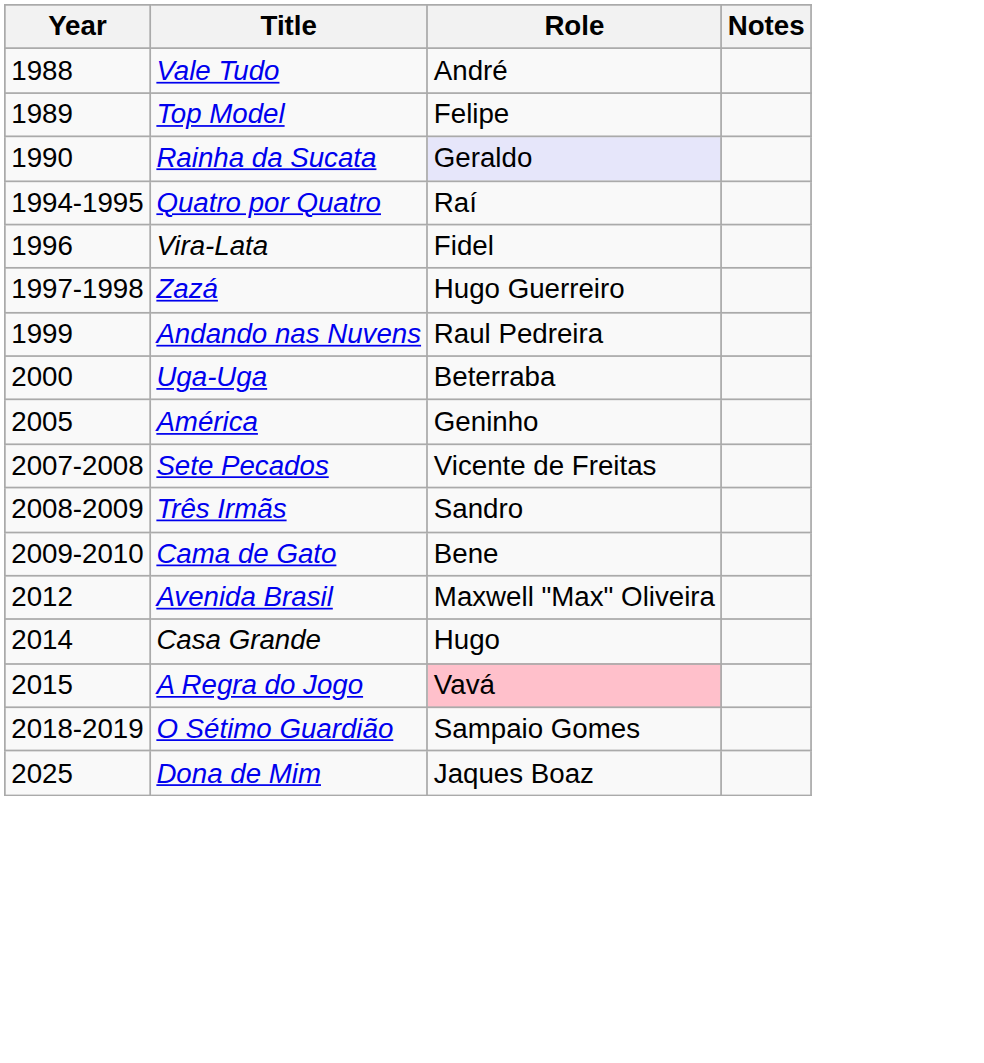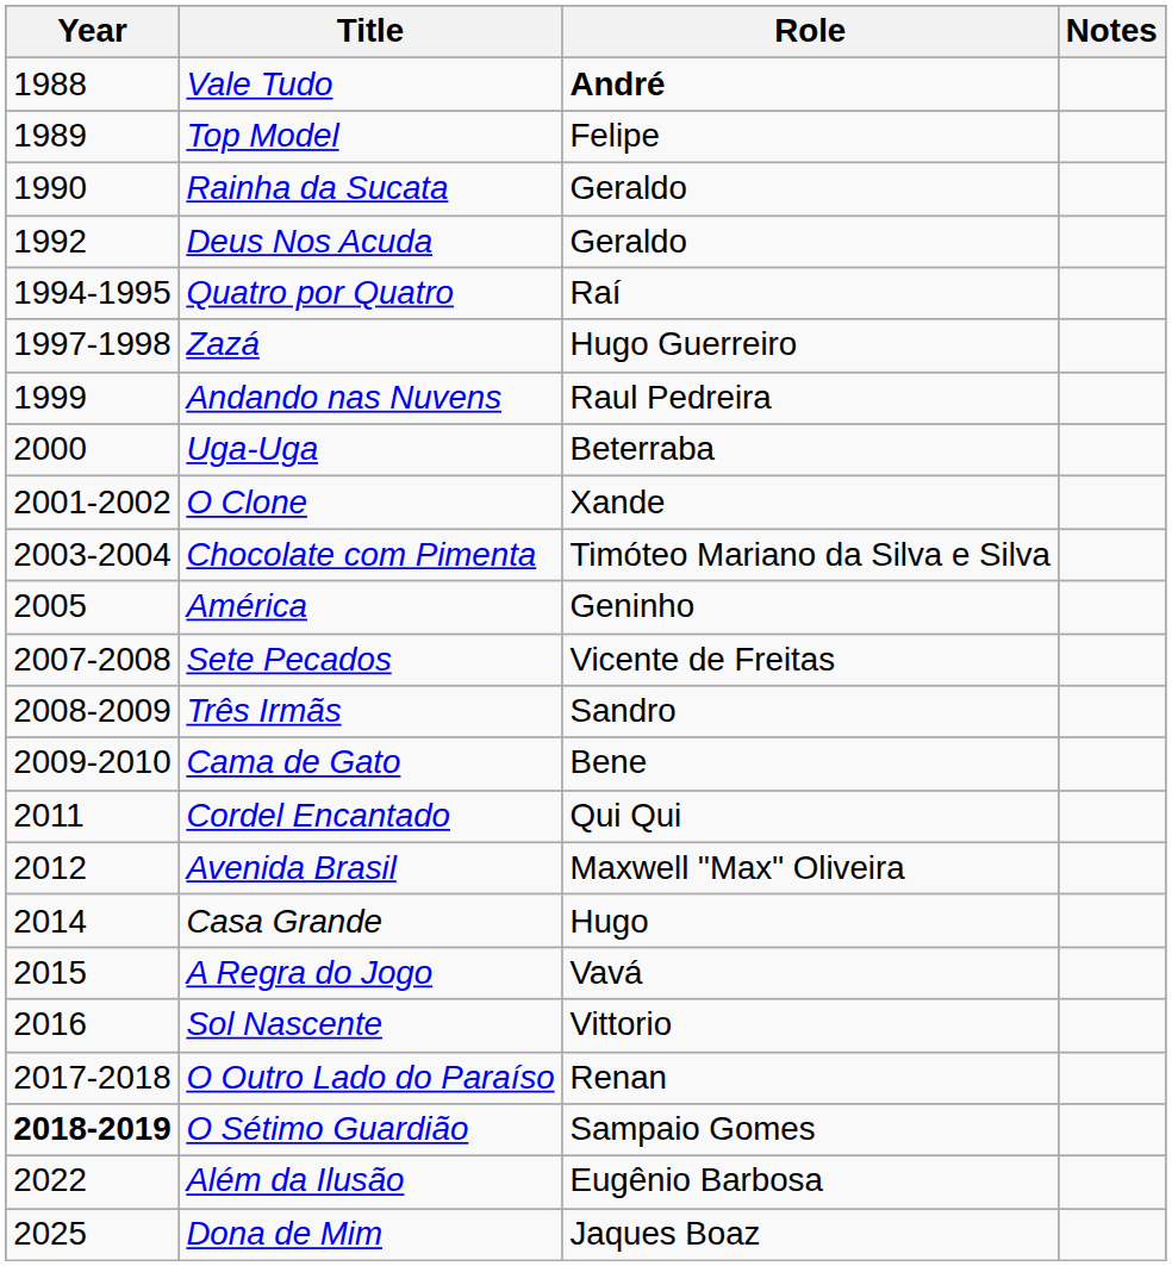Vale Tudo | Role: normal -> bold
Rainha da Sucata | Role: lavender background -> no background
+ row: 1992 | Deus Nos Acuda | Geraldo
- row: 1996 | Vira-Lata | Fidel
+ row: 2001-2002 | O Clone | Xande
+ row: 2003-2004 | Chocolate com Pimenta | Timóteo Mariano da Silva e Silva
+ row: 2011 | Cordel Encantado | Qui Qui
A Regra do Jogo | Role: pink background -> no background
+ row: 2016 | Sol Nascente | Vittorio
+ row: 2017-2018 | O Outro Lado do Paraíso | Renan
O Sétimo Guardião | Year: normal -> bold
+ row: 2022 | Além da Ilusão | Eugênio Barbosa
